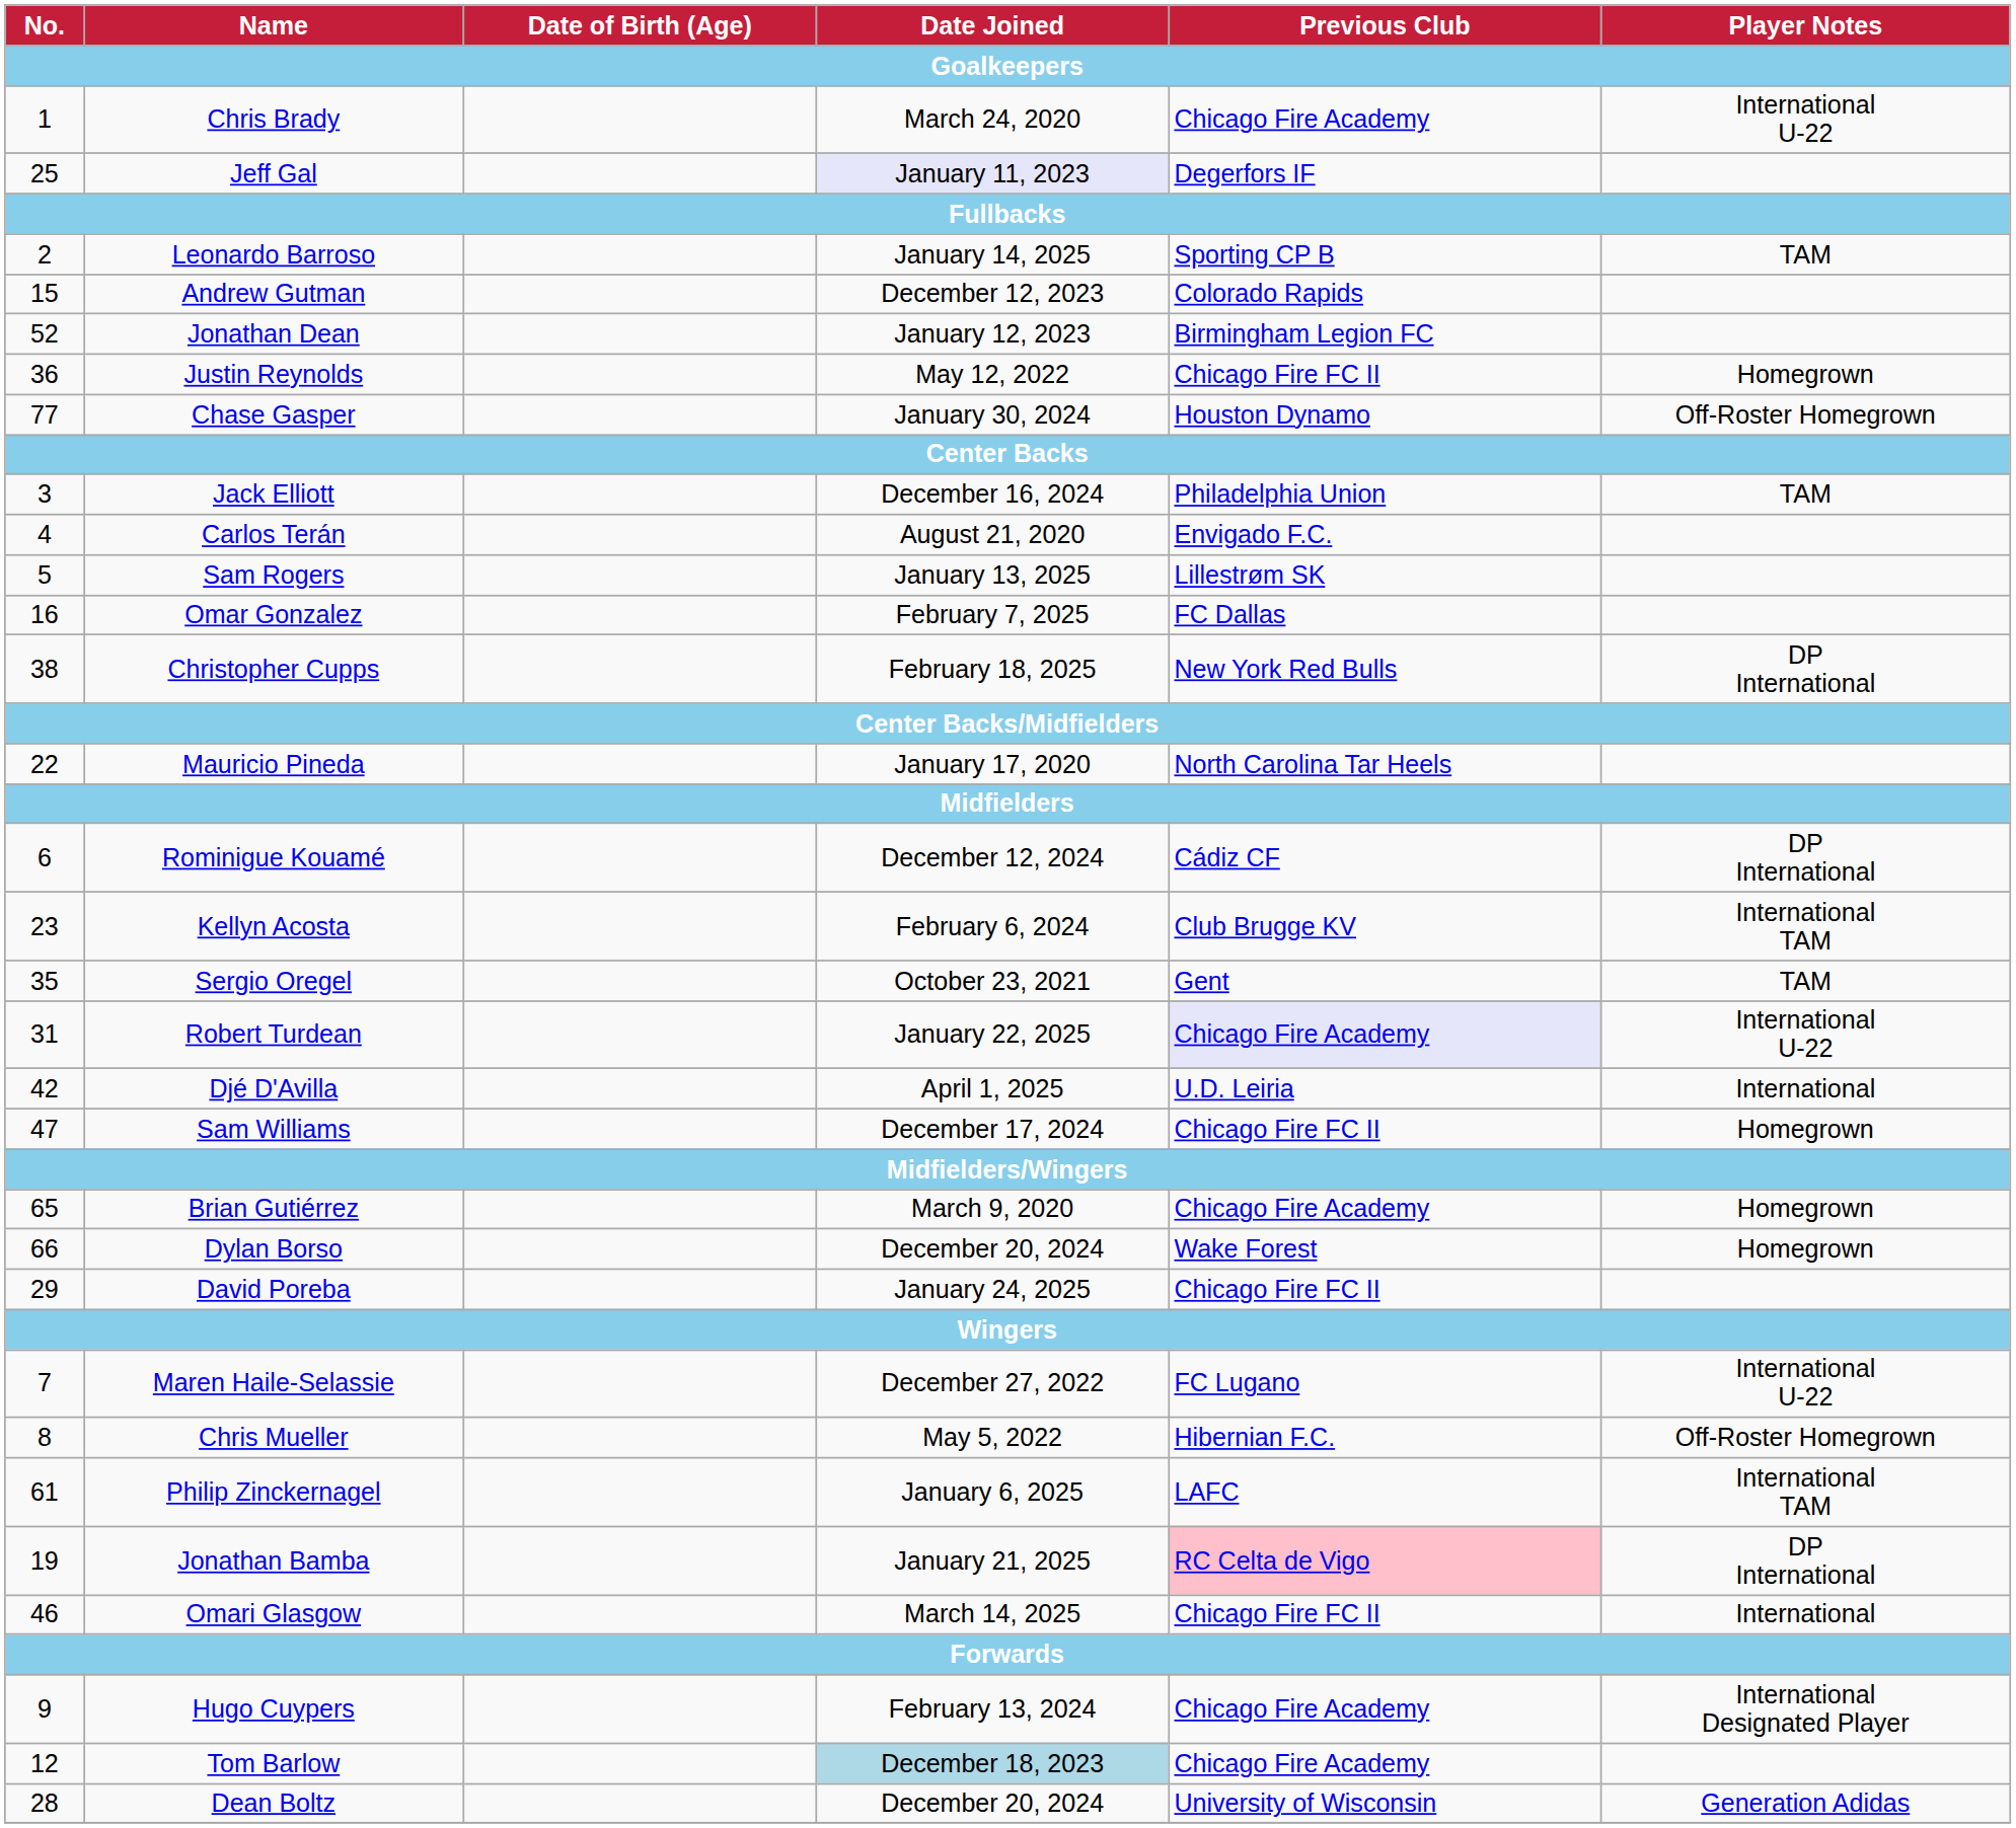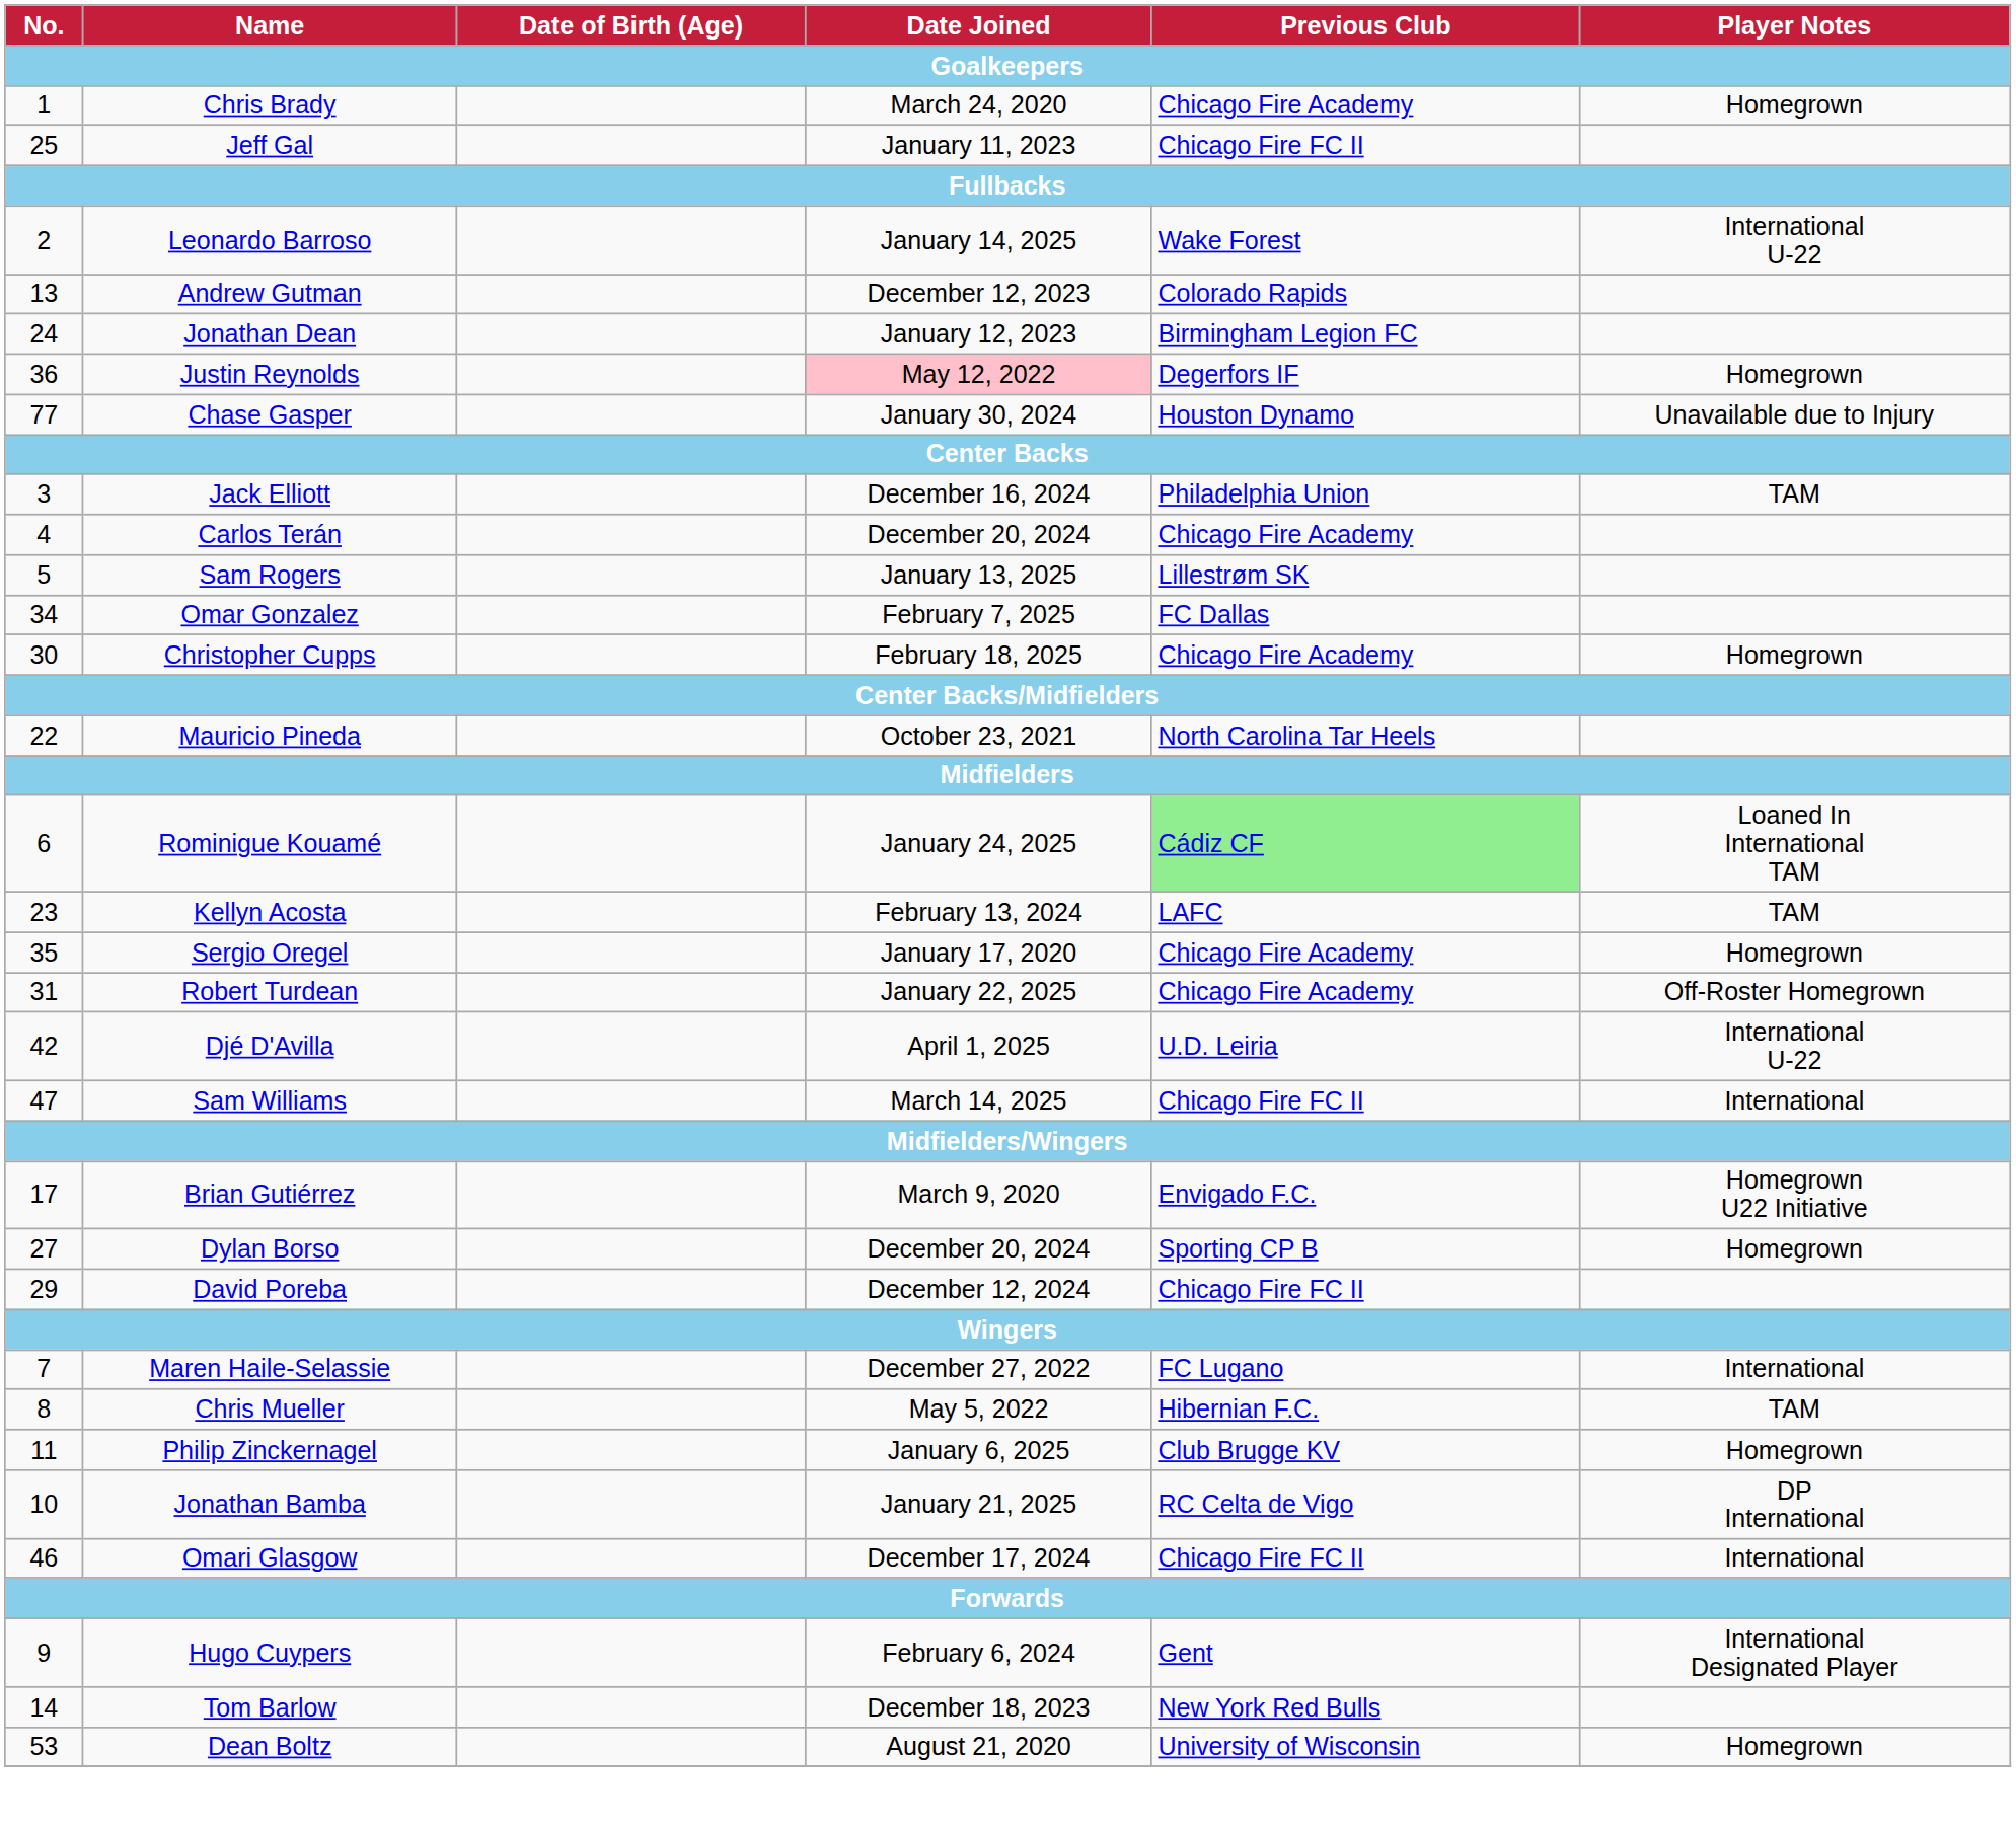Chris Brady | Player Notes: International U-22 -> Homegrown
Jeff Gal | Date Joined: lavender background -> no background
Jeff Gal | Previous Club: Degerfors IF -> Chicago Fire FC II
Leonardo Barroso | Previous Club: Sporting CP B -> Wake Forest
Leonardo Barroso | Player Notes: TAM -> International U-22
Andrew Gutman | No.: 15 -> 13
Jonathan Dean | No.: 52 -> 24
Justin Reynolds | Date Joined: no background -> pink background
Justin Reynolds | Previous Club: Chicago Fire FC II -> Degerfors IF
Chase Gasper | Player Notes: Off-Roster Homegrown -> Unavailable due to Injury
Carlos Terán | Date Joined: August 21, 2020 -> December 20, 2024
Carlos Terán | Previous Club: Envigado F.C. -> Chicago Fire Academy
Omar Gonzalez | No.: 16 -> 34
Christopher Cupps | No.: 38 -> 30
Christopher Cupps | Previous Club: New York Red Bulls -> Chicago Fire Academy
Christopher Cupps | Player Notes: DP International -> Homegrown
Mauricio Pineda | Date Joined: January 17, 2020 -> October 23, 2021
Rominigue Kouamé | Date Joined: December 12, 2024 -> January 24, 2025
Rominigue Kouamé | Previous Club: no background -> lightgreen background
Rominigue Kouamé | Player Notes: DP International -> Loaned In International TAM
Kellyn Acosta | Date Joined: February 6, 2024 -> February 13, 2024
Kellyn Acosta | Previous Club: Club Brugge KV -> LAFC
Kellyn Acosta | Player Notes: International TAM -> TAM
Sergio Oregel | Date Joined: October 23, 2021 -> January 17, 2020
Sergio Oregel | Previous Club: Gent -> Chicago Fire Academy
Sergio Oregel | Player Notes: TAM -> Homegrown
Robert Turdean | Previous Club: lavender background -> no background
Robert Turdean | Player Notes: International U-22 -> Off-Roster Homegrown
Djé D'Avilla | Player Notes: International -> International U-22
Sam Williams | Date Joined: December 17, 2024 -> March 14, 2025
Sam Williams | Player Notes: Homegrown -> International
Brian Gutiérrez | No.: 65 -> 17
Brian Gutiérrez | Previous Club: Chicago Fire Academy -> Envigado F.C.
Brian Gutiérrez | Player Notes: Homegrown -> Homegrown U22 Initiative
Dylan Borso | No.: 66 -> 27
Dylan Borso | Previous Club: Wake Forest -> Sporting CP B
David Poreba | Date Joined: January 24, 2025 -> December 12, 2024
Maren Haile-Selassie | Player Notes: International U-22 -> International
Chris Mueller | Player Notes: Off-Roster Homegrown -> TAM
Philip Zinckernagel | No.: 61 -> 11
Philip Zinckernagel | Previous Club: LAFC -> Club Brugge KV
Philip Zinckernagel | Player Notes: International TAM -> Homegrown
Jonathan Bamba | No.: 19 -> 10
Jonathan Bamba | Previous Club: pink background -> no background
Omari Glasgow | Date Joined: March 14, 2025 -> December 17, 2024
Hugo Cuypers | Date Joined: February 13, 2024 -> February 6, 2024
Hugo Cuypers | Previous Club: Chicago Fire Academy -> Gent
Tom Barlow | No.: 12 -> 14
Tom Barlow | Date Joined: lightblue background -> no background
Tom Barlow | Previous Club: Chicago Fire Academy -> New York Red Bulls
Dean Boltz | No.: 28 -> 53
Dean Boltz | Date Joined: December 20, 2024 -> August 21, 2020
Dean Boltz | Player Notes: Generation Adidas -> Homegrown
